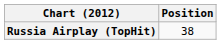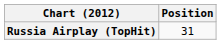Russia Airplay (TopHit) | Position: 38 -> 31
